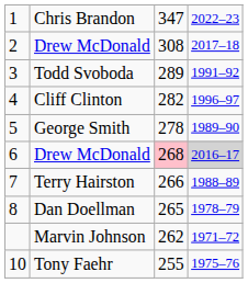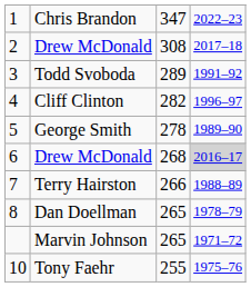6 / Drew McDonald | column 3: pink background -> no background
Marvin Johnson | column 3: 262 -> 265
